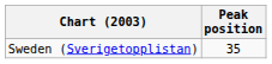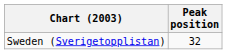Sweden (Sverigetopplistan) | Peak position: 35 -> 32
